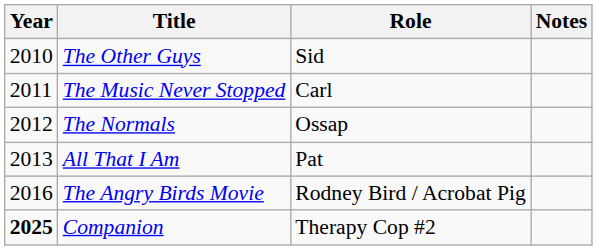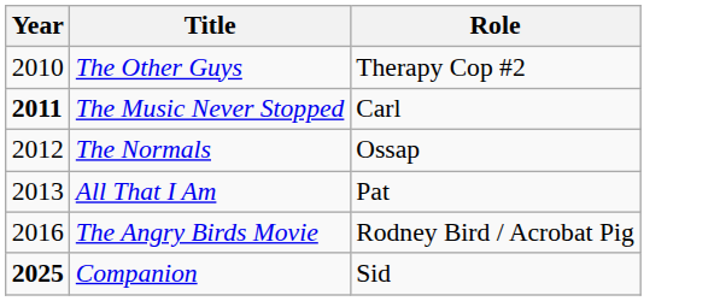- column: Notes
The Other Guys | Role: Sid -> Therapy Cop #2
The Music Never Stopped | Year: normal -> bold
Companion | Role: Therapy Cop #2 -> Sid
